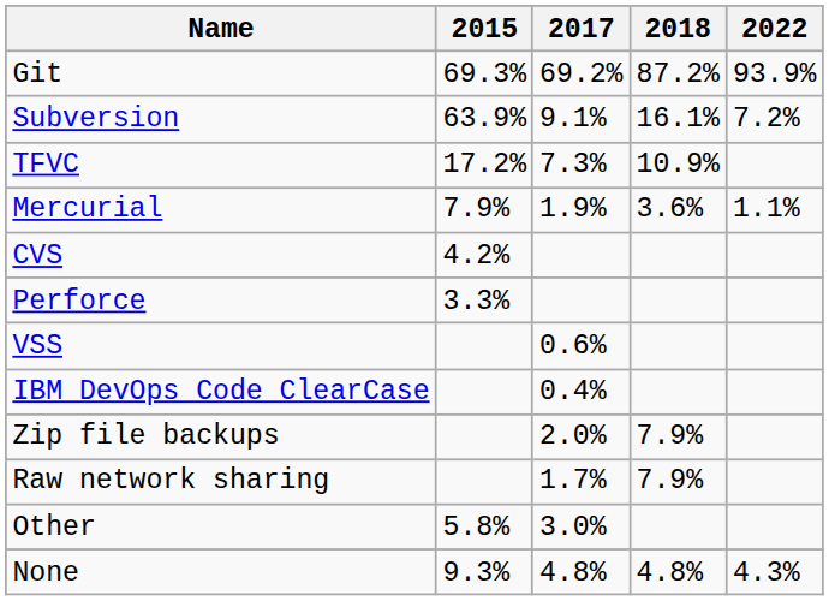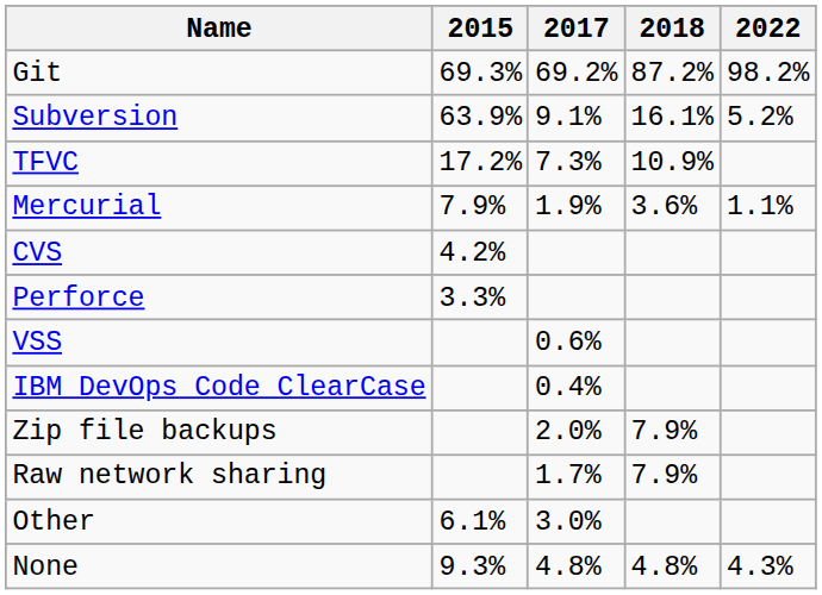Git | 2022: 93.9% -> 98.2%
Subversion | 2022: 7.2% -> 5.2%
Other | 2015: 5.8% -> 6.1%
